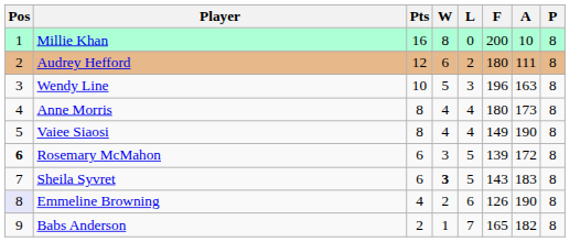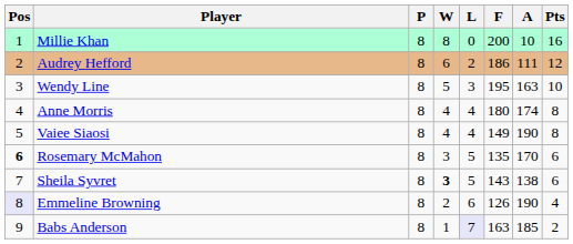columns swapped: P <-> Pts
Audrey Hefford | F: 180 -> 186
Wendy Line | F: 196 -> 195
Anne Morris | A: 173 -> 174
Rosemary McMahon | F: 139 -> 135
Rosemary McMahon | A: 172 -> 170
Sheila Syvret | A: 183 -> 138
Babs Anderson | L: no background -> lavender background
Babs Anderson | F: 165 -> 163
Babs Anderson | A: 182 -> 185
